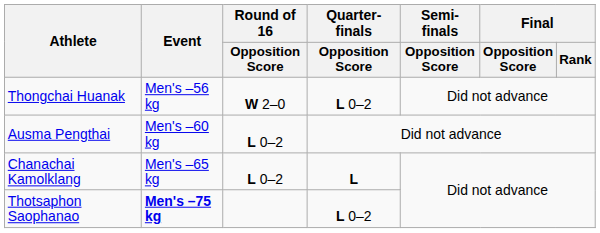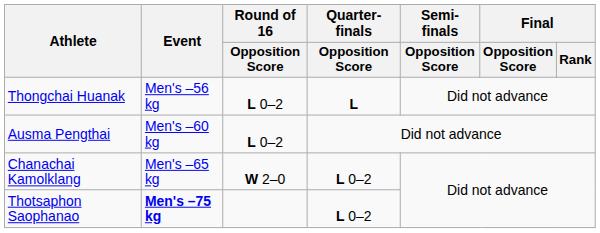Thongchai Huanak | Round of 16 / Opposition Score: W 2–0 -> L 0–2
Thongchai Huanak | Quarter-finals / Opposition Score: L 0–2 -> L
Chanachai Kamolklang | Round of 16 / Opposition Score: L 0–2 -> W 2–0
Chanachai Kamolklang | Quarter-finals / Opposition Score: L -> L 0–2
